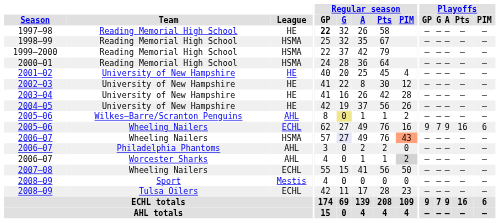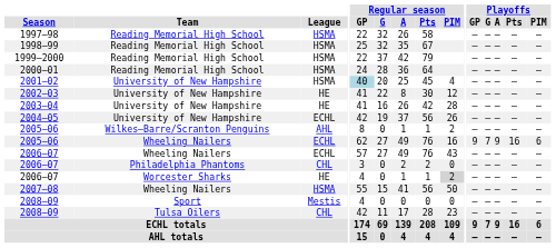1997–98 | League: HE -> HSMA
1997–98 | Regular season / GP: bold -> normal
2001–02 | League: HE -> HSMA
2001–02 | Regular season / GP: no background -> lightblue background
2004–05 | League: HE -> ECHL
2005–06 / Wilkes–Barre/Scranton Penguins | Regular season / G: khaki background -> no background
2006–07 / Wheeling Nailers | League: HSMA -> ECHL
2006–07 / Wheeling Nailers | Regular season / G: lavender background -> no background
2006–07 / Wheeling Nailers | Regular season / PIM: lightsalmon background -> no background
2006–07 / Philadelphia Phantoms | League: AHL -> CHL
2006–07 / Worcester Sharks | League: AHL -> HE
2007–08 | League: ECHL -> HSMA
2008–09 / Tulsa Oilers | League: ECHL -> CHL
